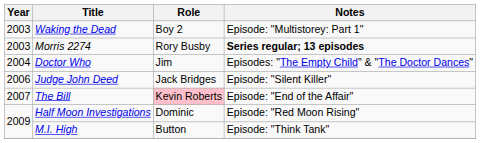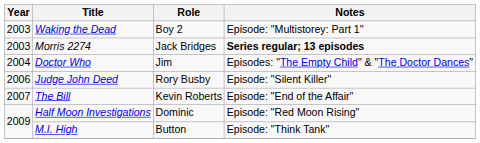Morris 2274 | Role: Rory Busby -> Jack Bridges
Judge John Deed | Role: Jack Bridges -> Rory Busby
The Bill | Role: pink background -> no background
